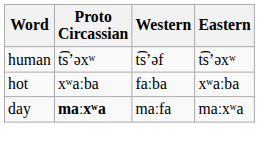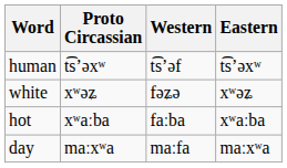+ row: white | xʷəʑ | fəʑə | xʷəʑ
day | Proto Circassian: bold -> normal
